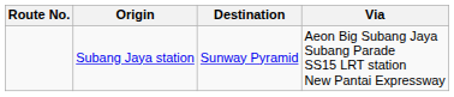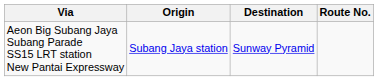columns swapped: Route No. <-> Via
